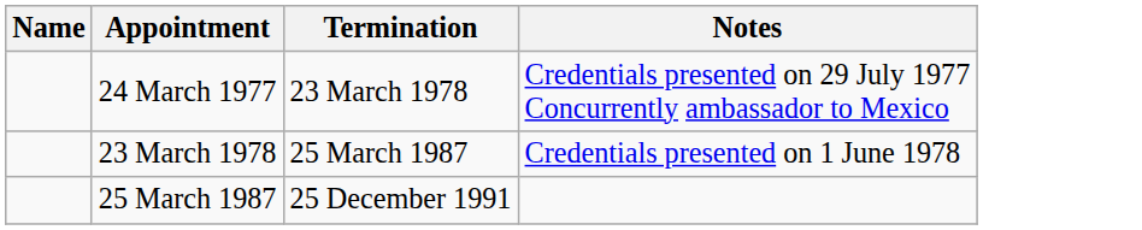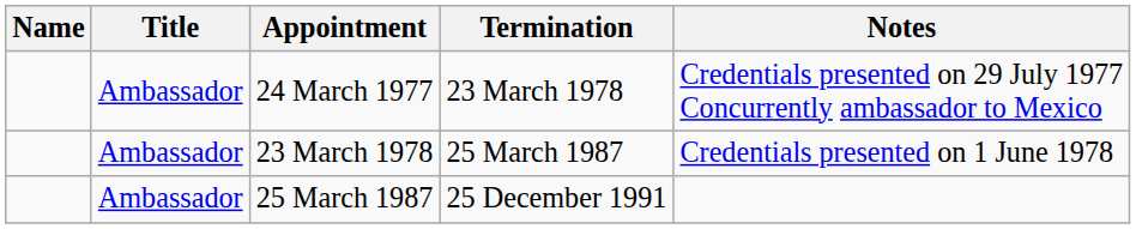+ column: Title | Ambassador | Ambassador | Ambassador
